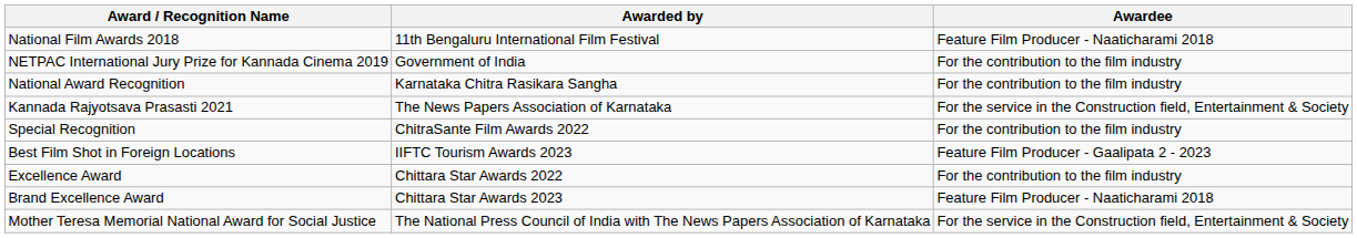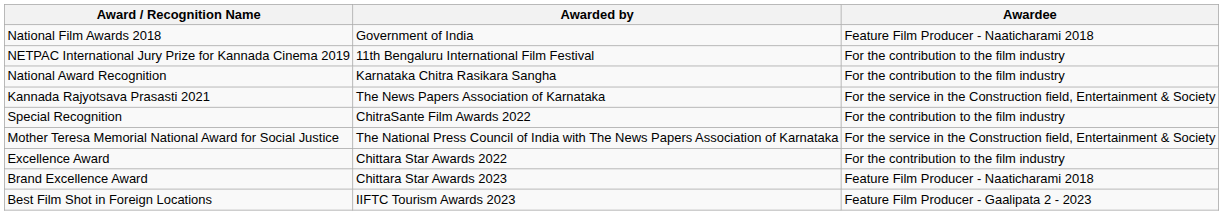National Film Awards 2018 | Awarded by: 11th Bengaluru International Film Festival -> Government of India
NETPAC International Jury Prize for Kannada Cinema 2019 | Awarded by: Government of India -> 11th Bengaluru International Film Festival
rows swapped: Mother Teresa Memorial National Award for Social Justice <-> Best Film Shot in Foreign Locations
